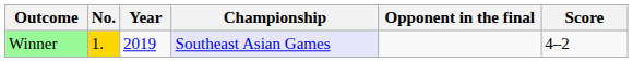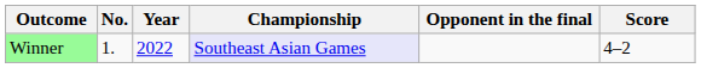Winner | No.: gold background -> no background
Winner | Year: 2019 -> 2022
